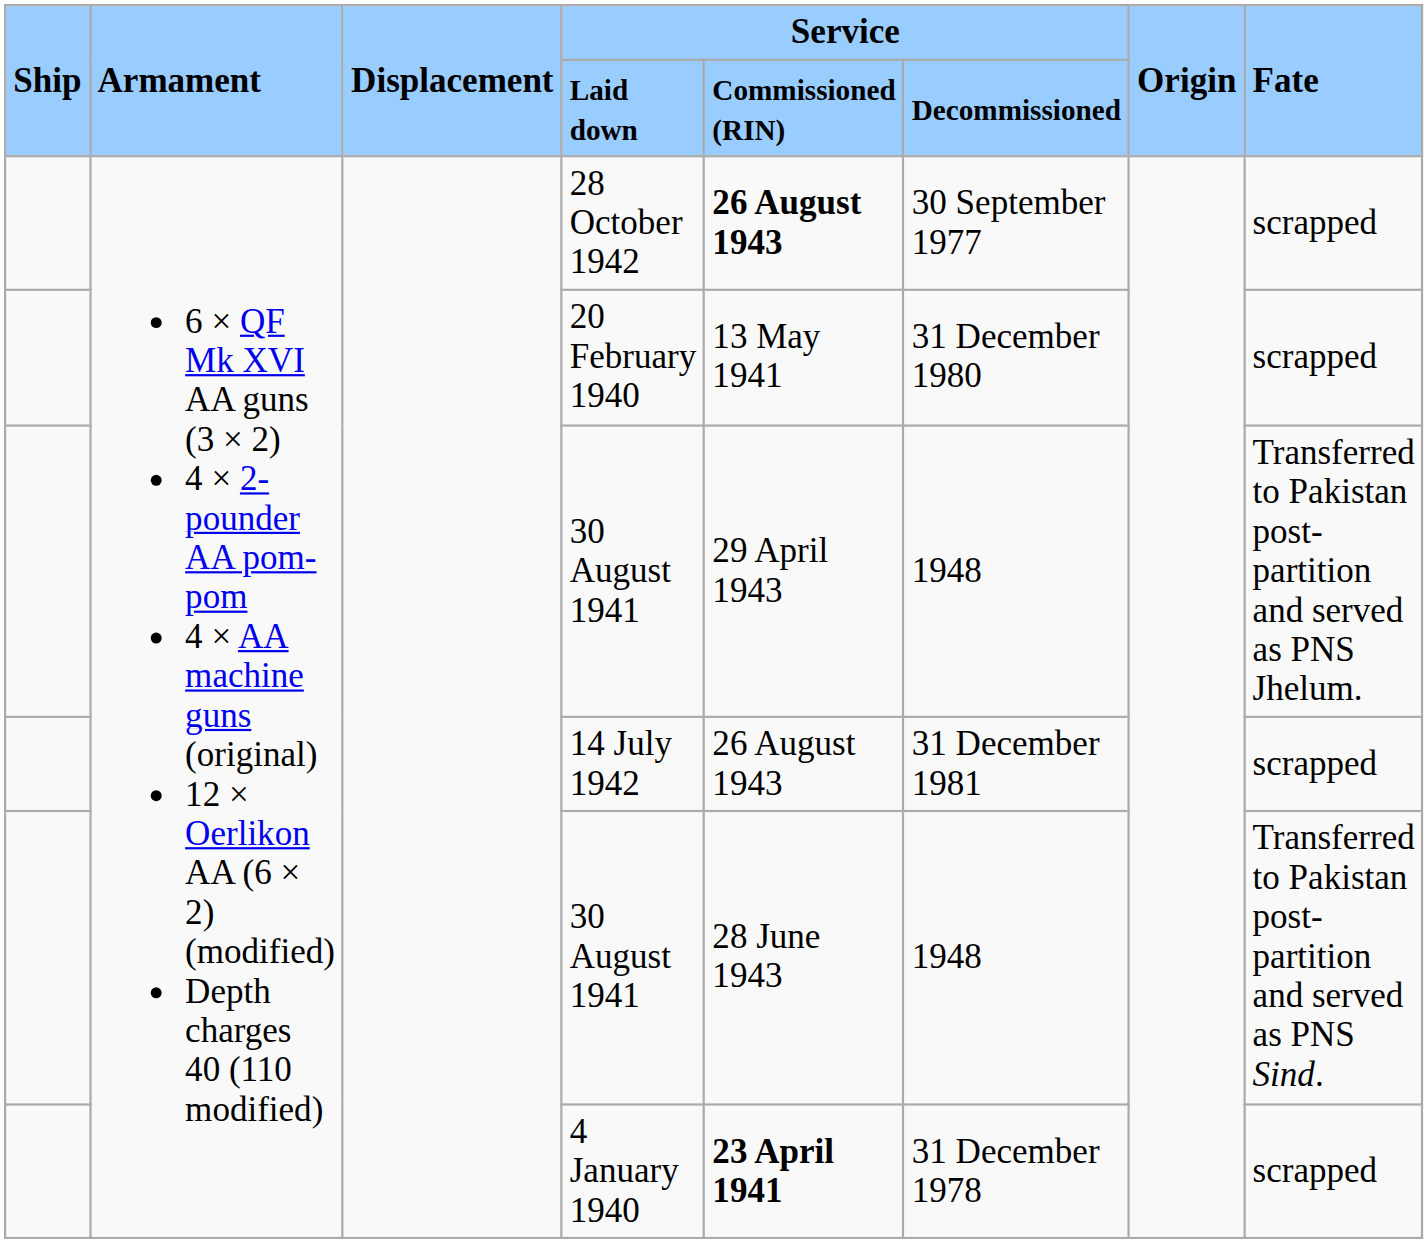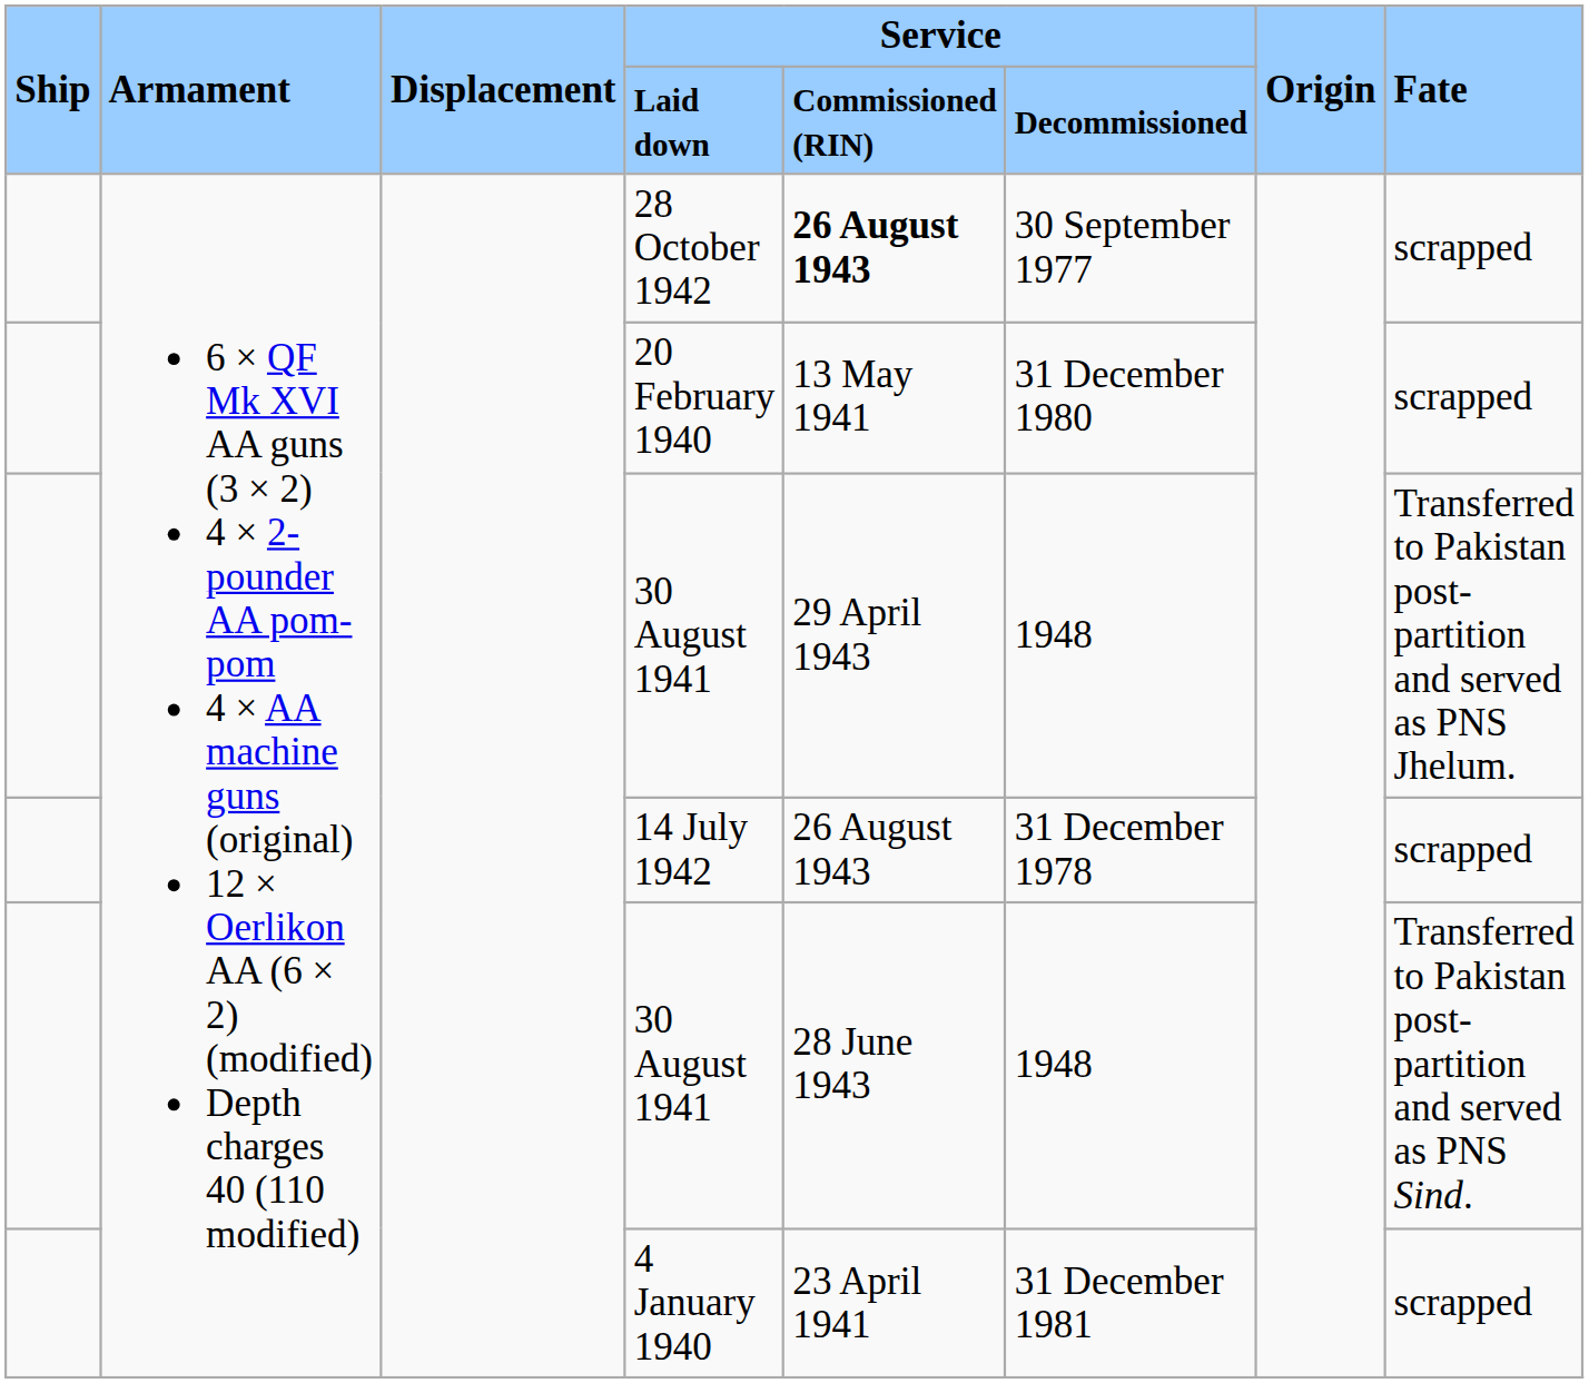14 July 1942 | Service / Decommissioned: 31 December 1981 -> 31 December 1978
4 January 1940 | Service / Commissioned (RIN): bold -> normal
4 January 1940 | Service / Decommissioned: 31 December 1978 -> 31 December 1981
